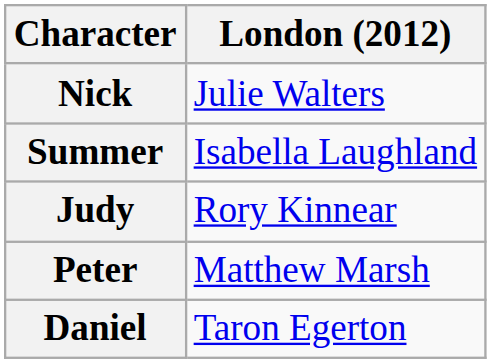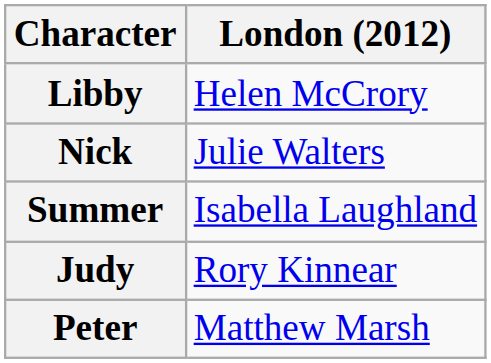+ row: Libby | Helen McCrory
- row: Daniel | Taron Egerton
